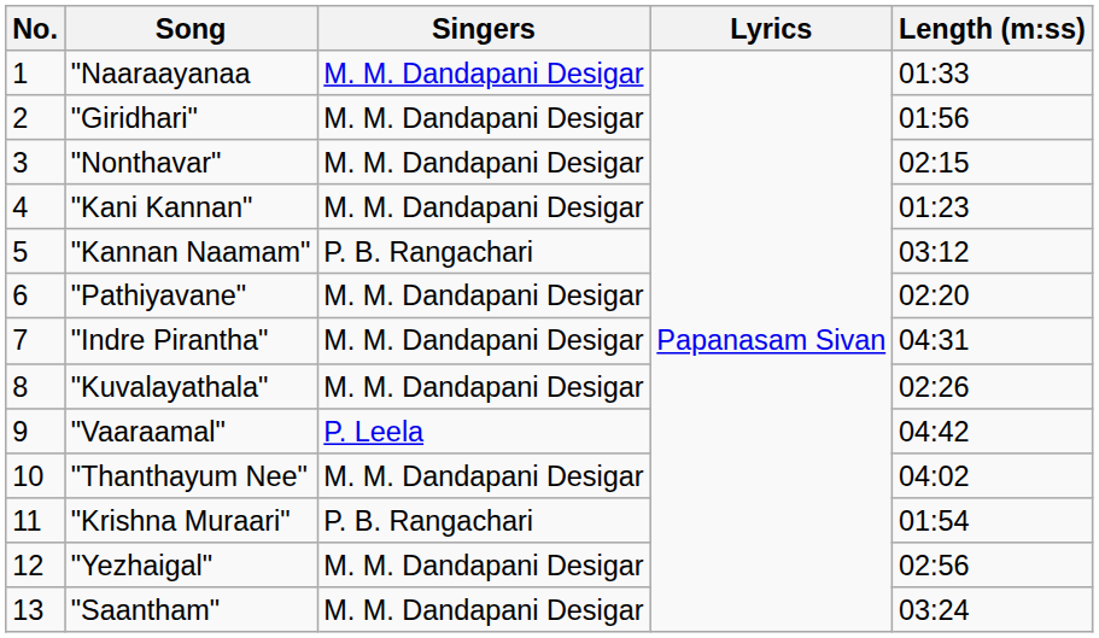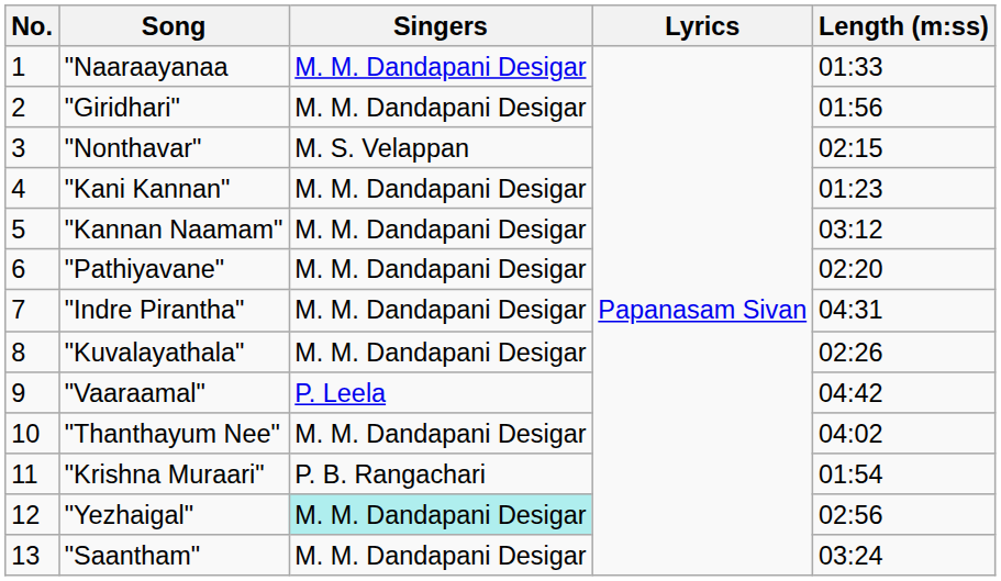"Nonthavar" | Singers: M. M. Dandapani Desigar -> M. S. Velappan
"Kannan Naamam" | Singers: P. B. Rangachari -> M. M. Dandapani Desigar
"Yezhaigal" | Singers: no background -> paleturquoise background
